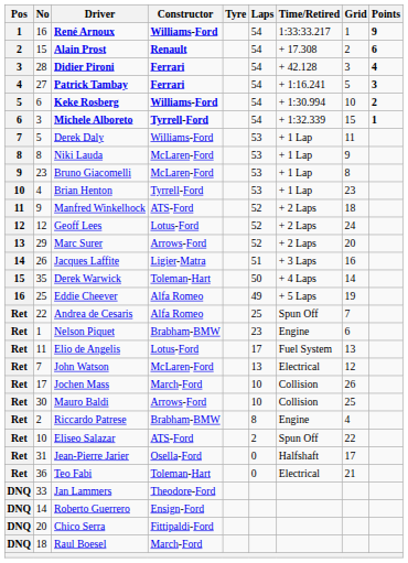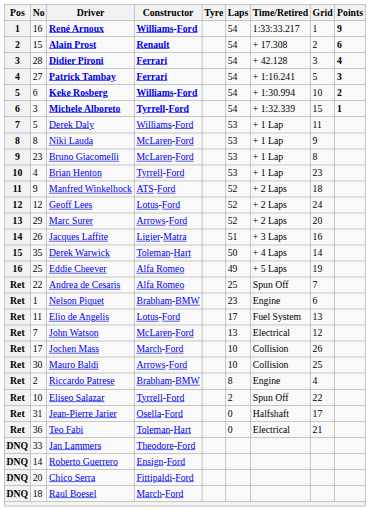Eliseo Salazar | Constructor: ATS-Ford -> Tyrrell-Ford
